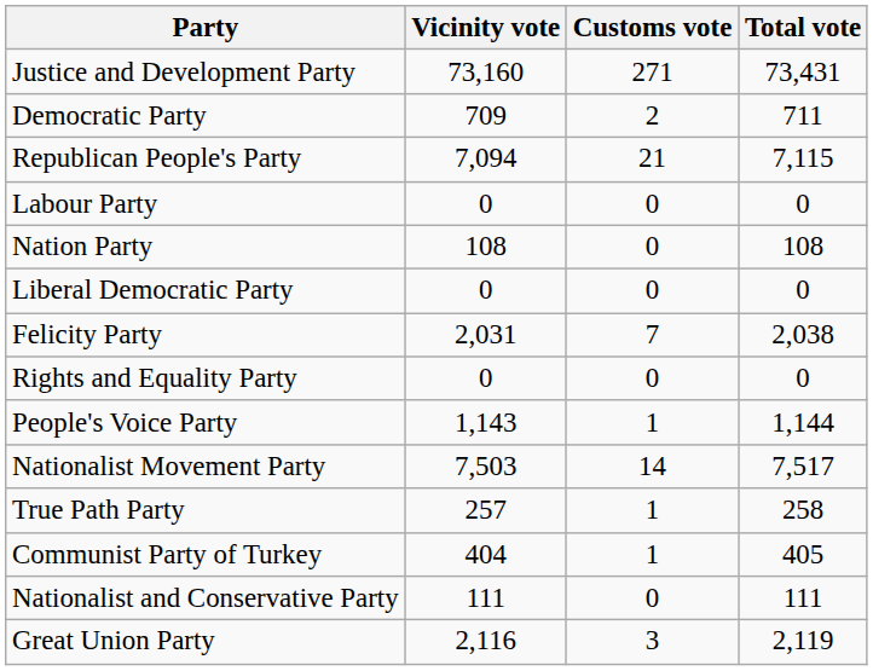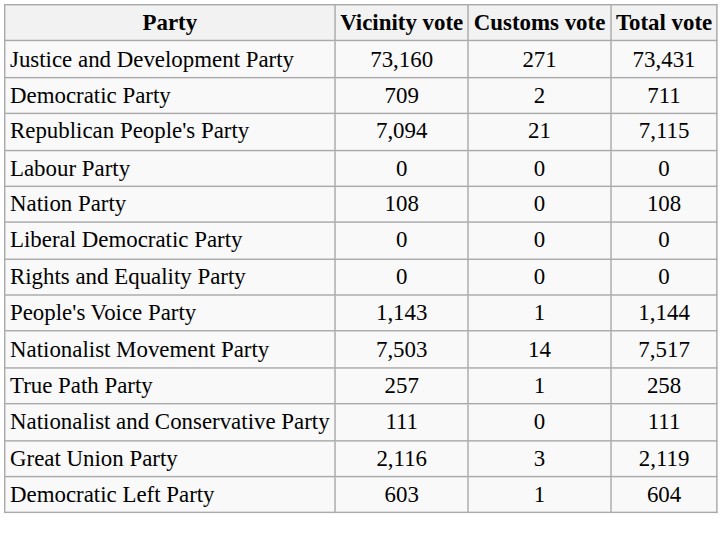- row: Felicity Party | 2,031 | 7 | 2,038
- row: Communist Party of Turkey | 404 | 1 | 405
+ row: Democratic Left Party | 603 | 1 | 604
